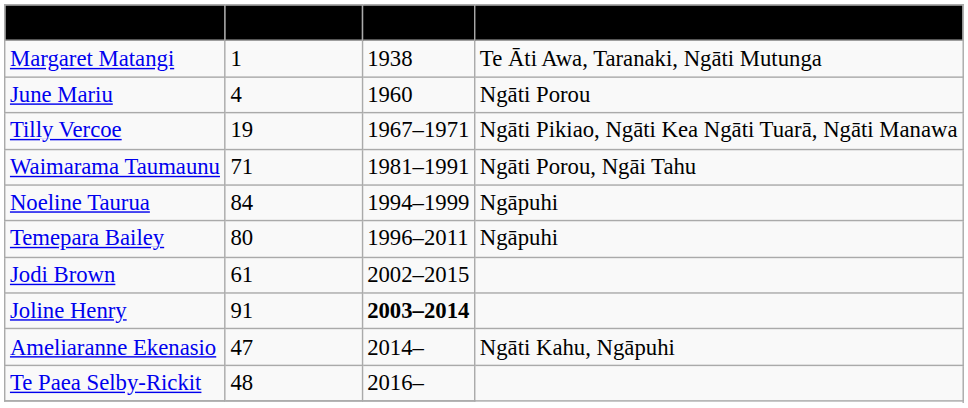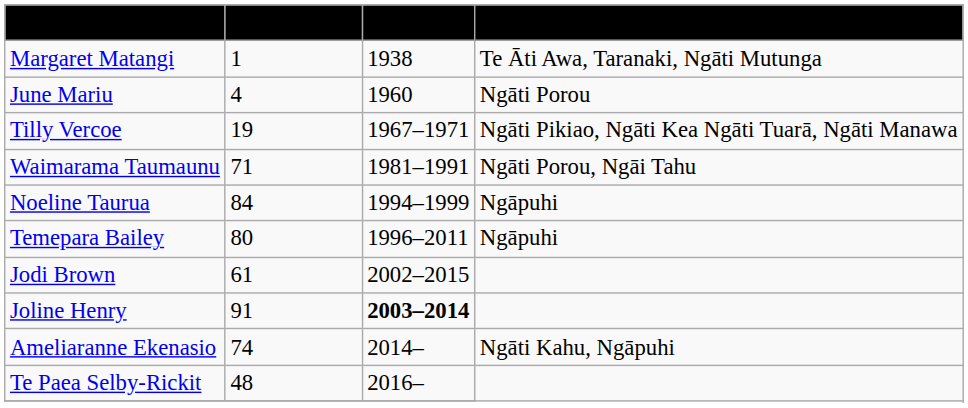Ameliaranne Ekenasio | Appearances: 47 -> 74
